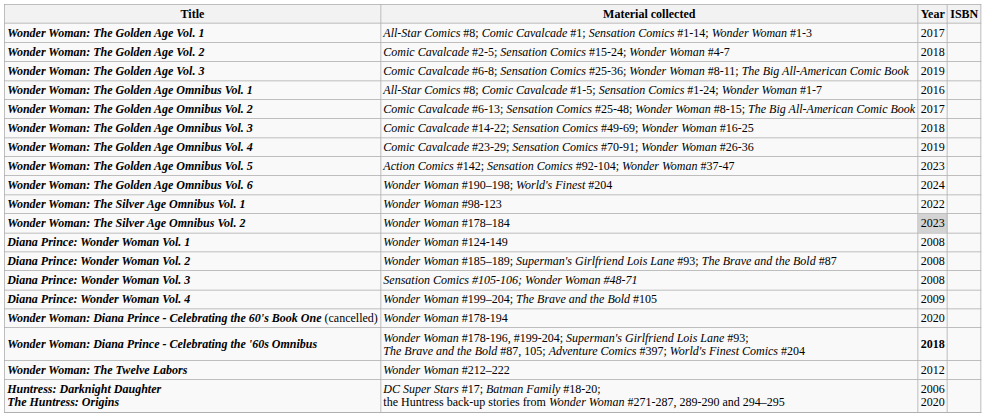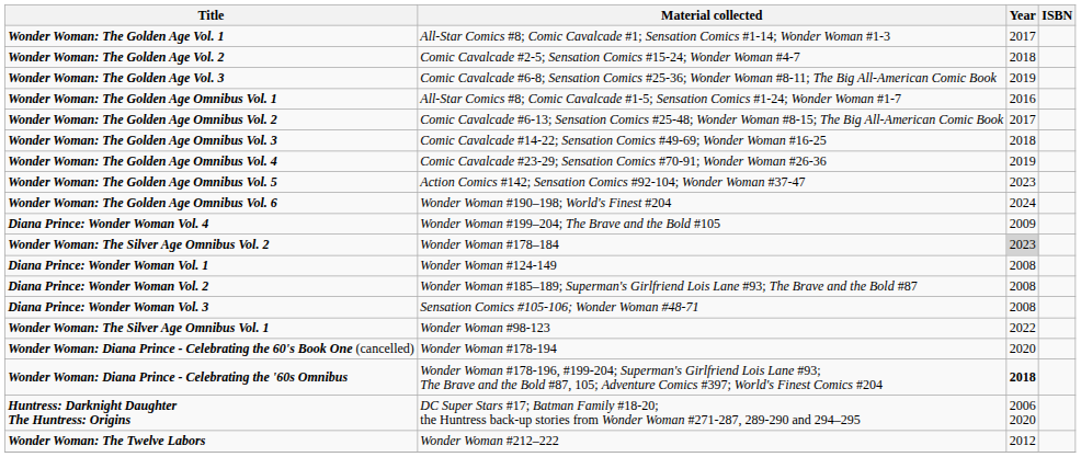rows swapped: Wonder Woman: The Silver Age Omnibus Vol. 1 <-> Diana Prince: Wonder Woman Vol. 4
rows swapped: Wonder Woman: The Twelve Labors <-> Huntress: Darknight Daughter The Huntress: Origins
